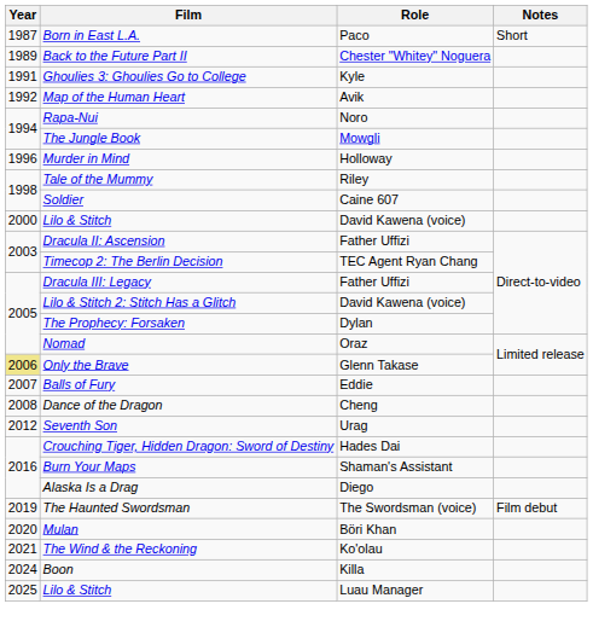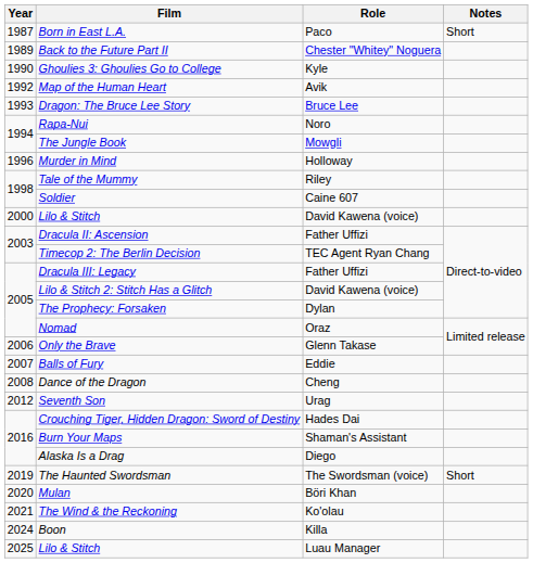Ghoulies 3: Ghoulies Go to College | Year: 1991 -> 1990
+ row: 1993 | Dragon: The Bruce Lee Story | Bruce Lee
Only the Brave | Year: khaki background -> no background
The Haunted Swordsman | Notes: Film debut -> Short
